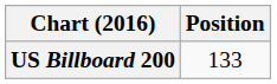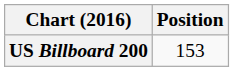US Billboard 200 | Position: 133 -> 153
